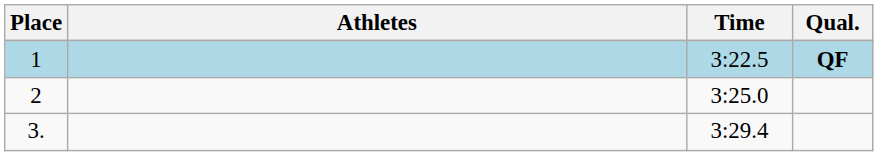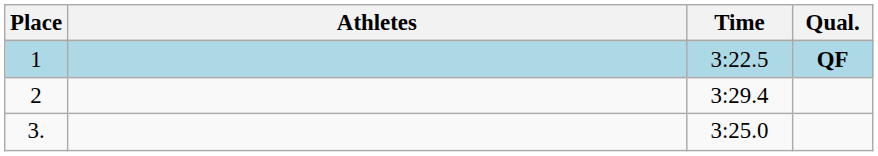2 | Time: 3:25.0 -> 3:29.4
3. | Time: 3:29.4 -> 3:25.0
